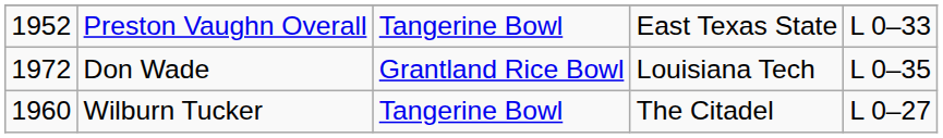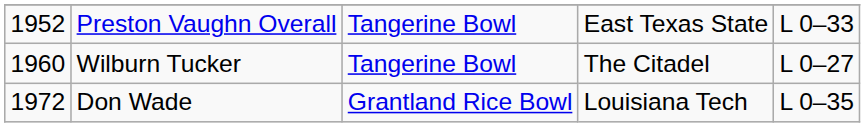rows swapped: Wilburn Tucker <-> Don Wade
